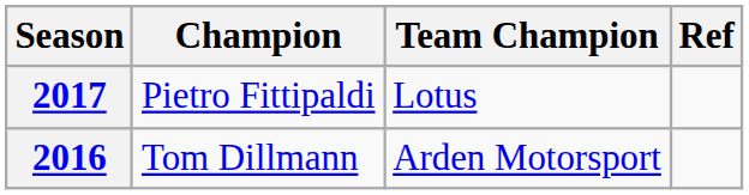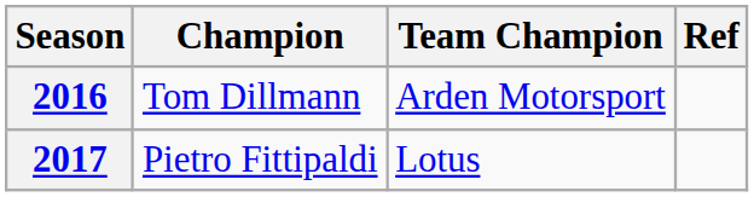rows swapped: 2016 <-> 2017
